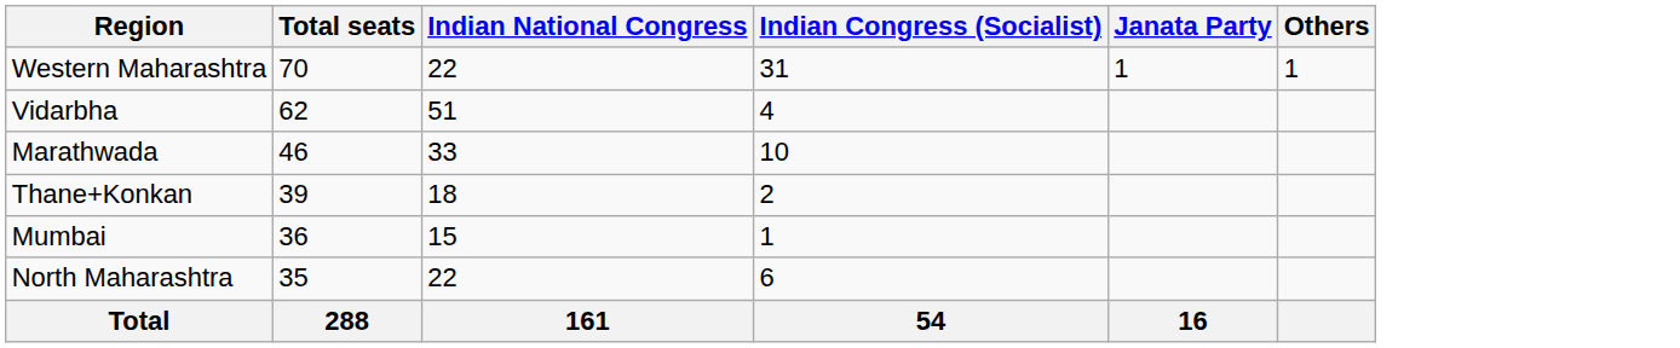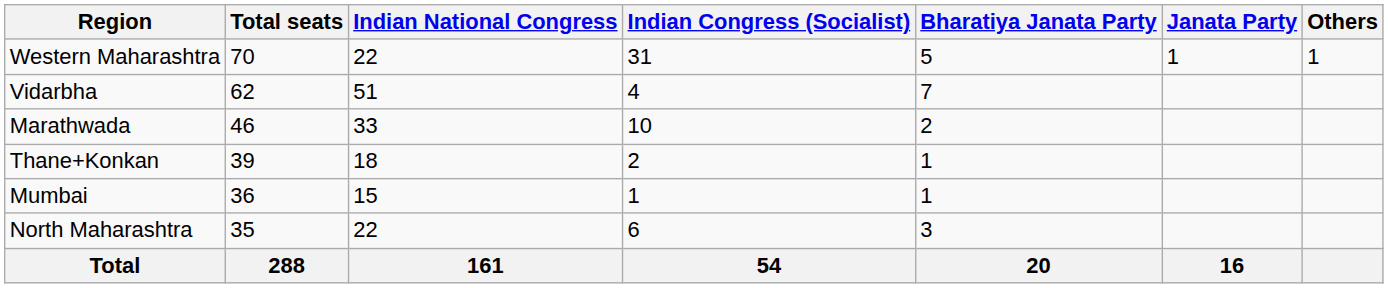+ column: Bharatiya Janata Party | 5 | 7 | 2 | 1 | 1 | 3 | 20
